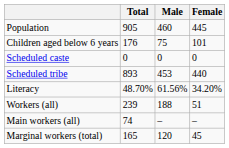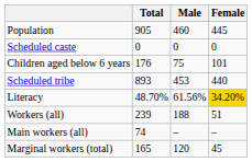rows swapped: Children aged below 6 years <-> Scheduled caste
Literacy | Female: no background -> gold background
